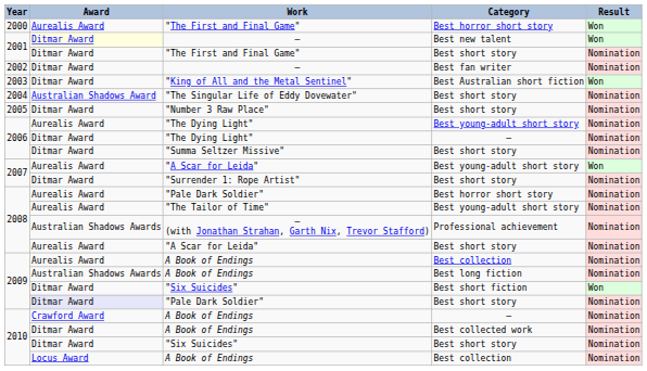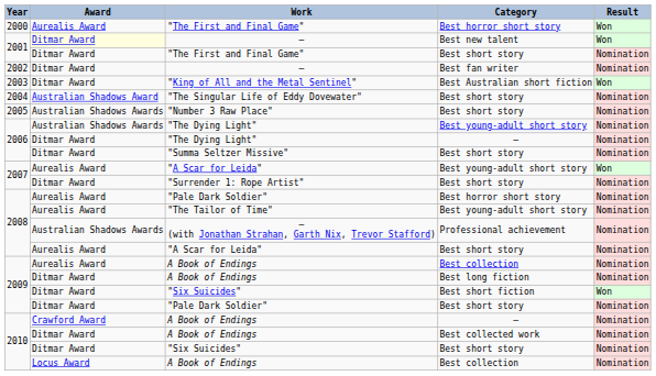"Number 3 Raw Place" | Award: Ditmar Award -> Australian Shadows Awards
"The Dying Light" / Best young-adult short story | Award: Aurealis Award -> Australian Shadows Awards
A Book of Endings / Best long fiction | Award: Australian Shadows Awards -> Ditmar Award
"Pale Dark Soldier" / Best short story | Award: lavender background -> no background
